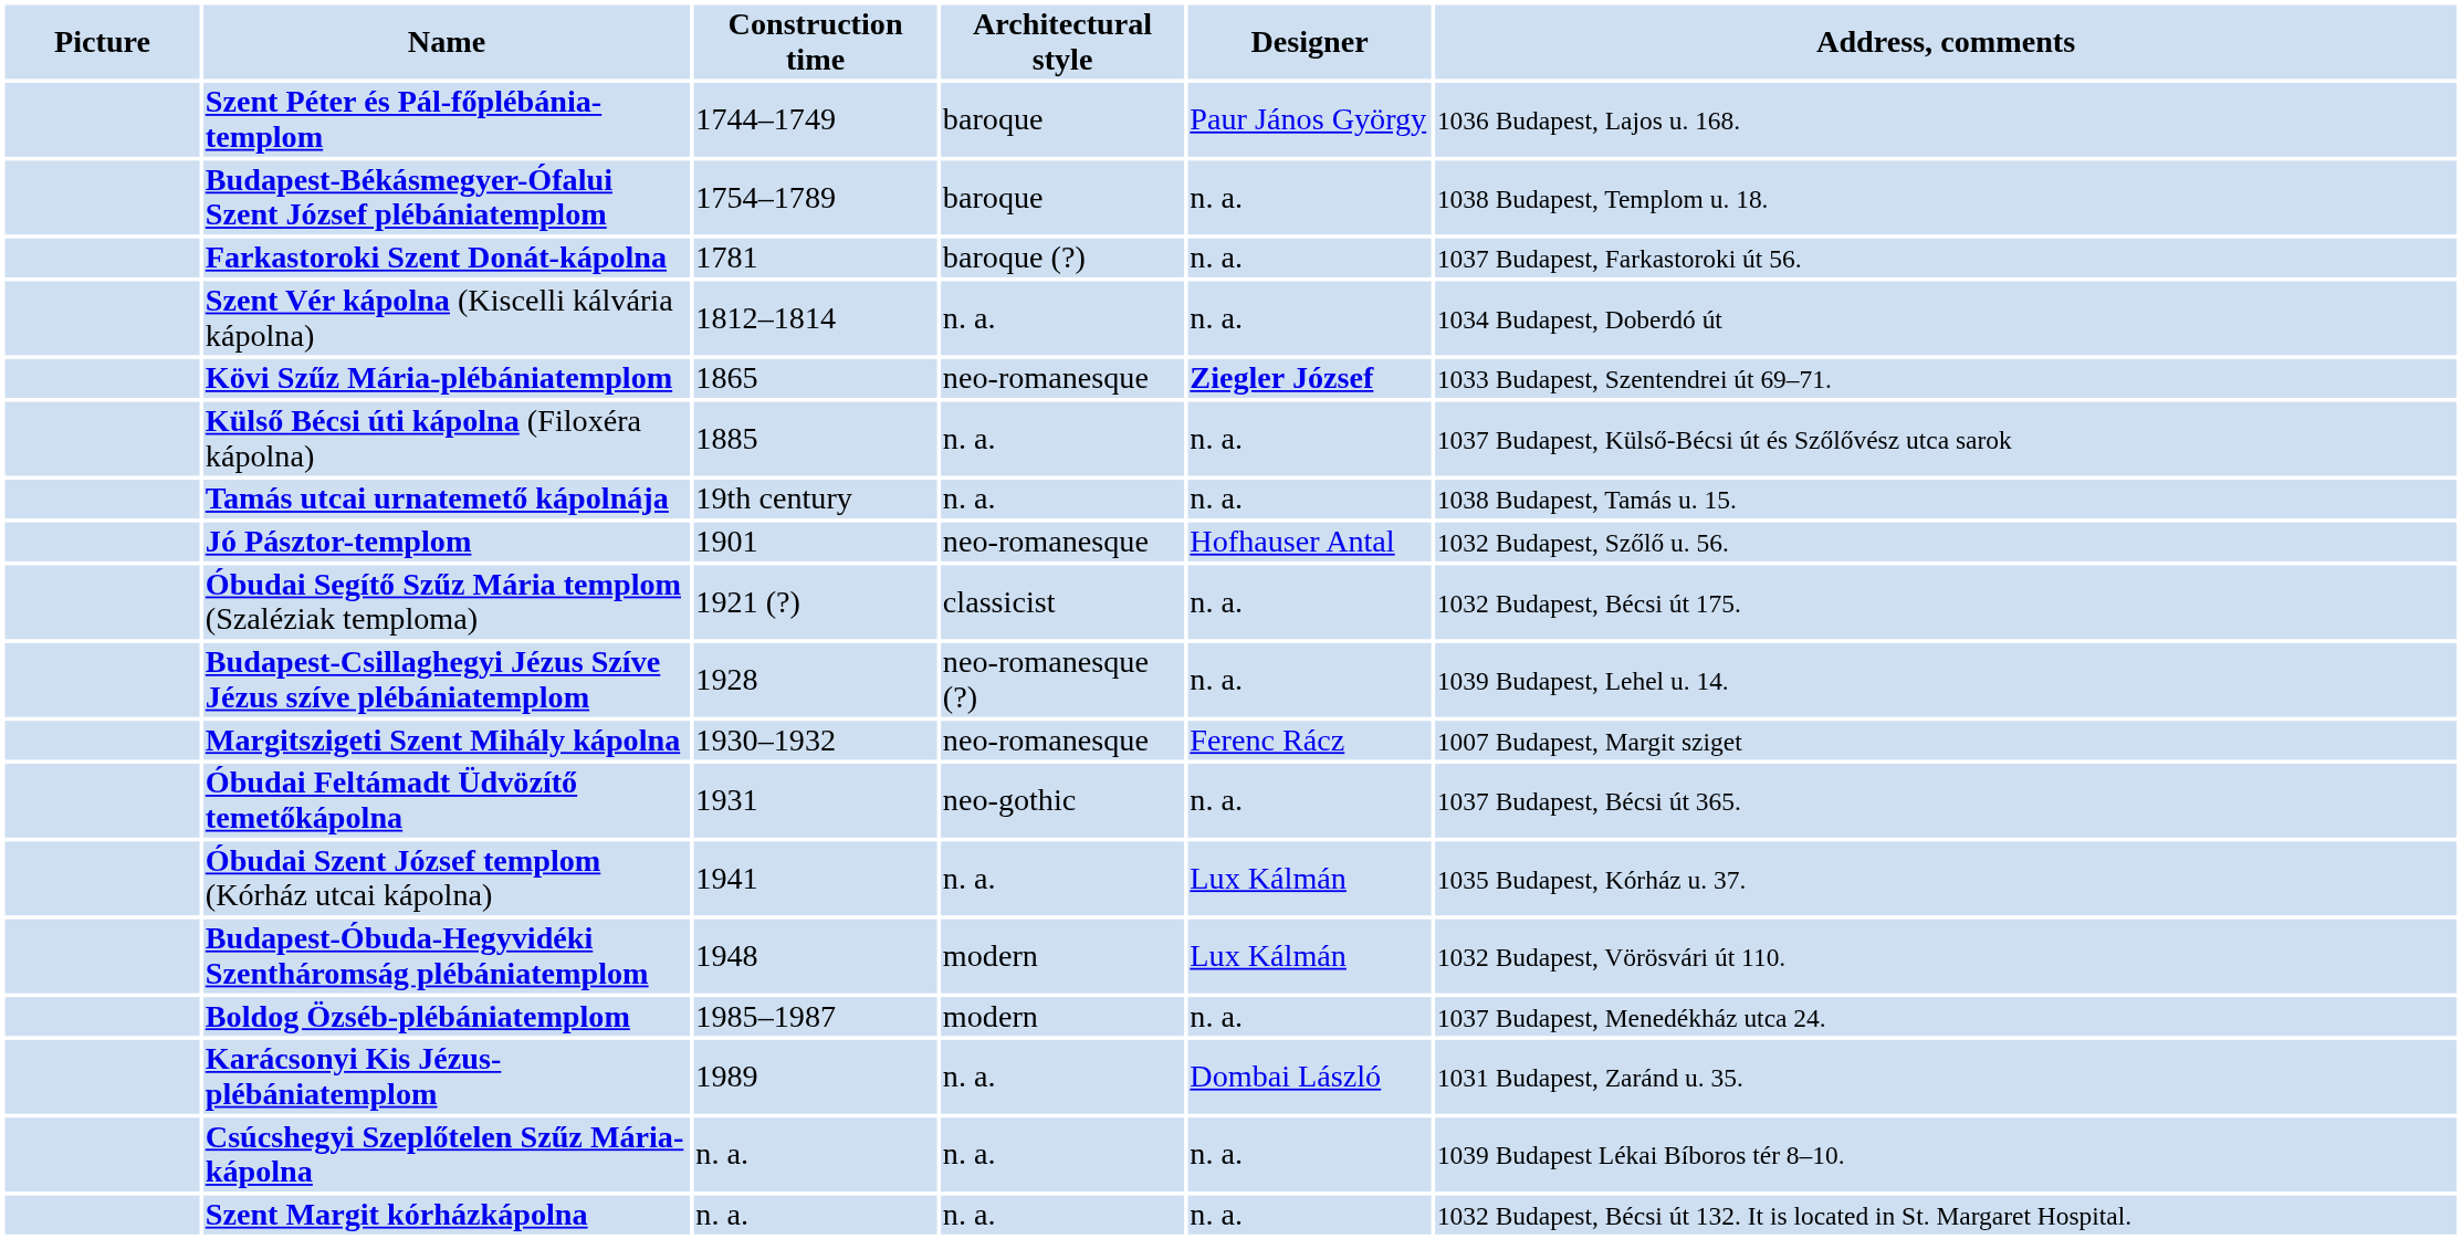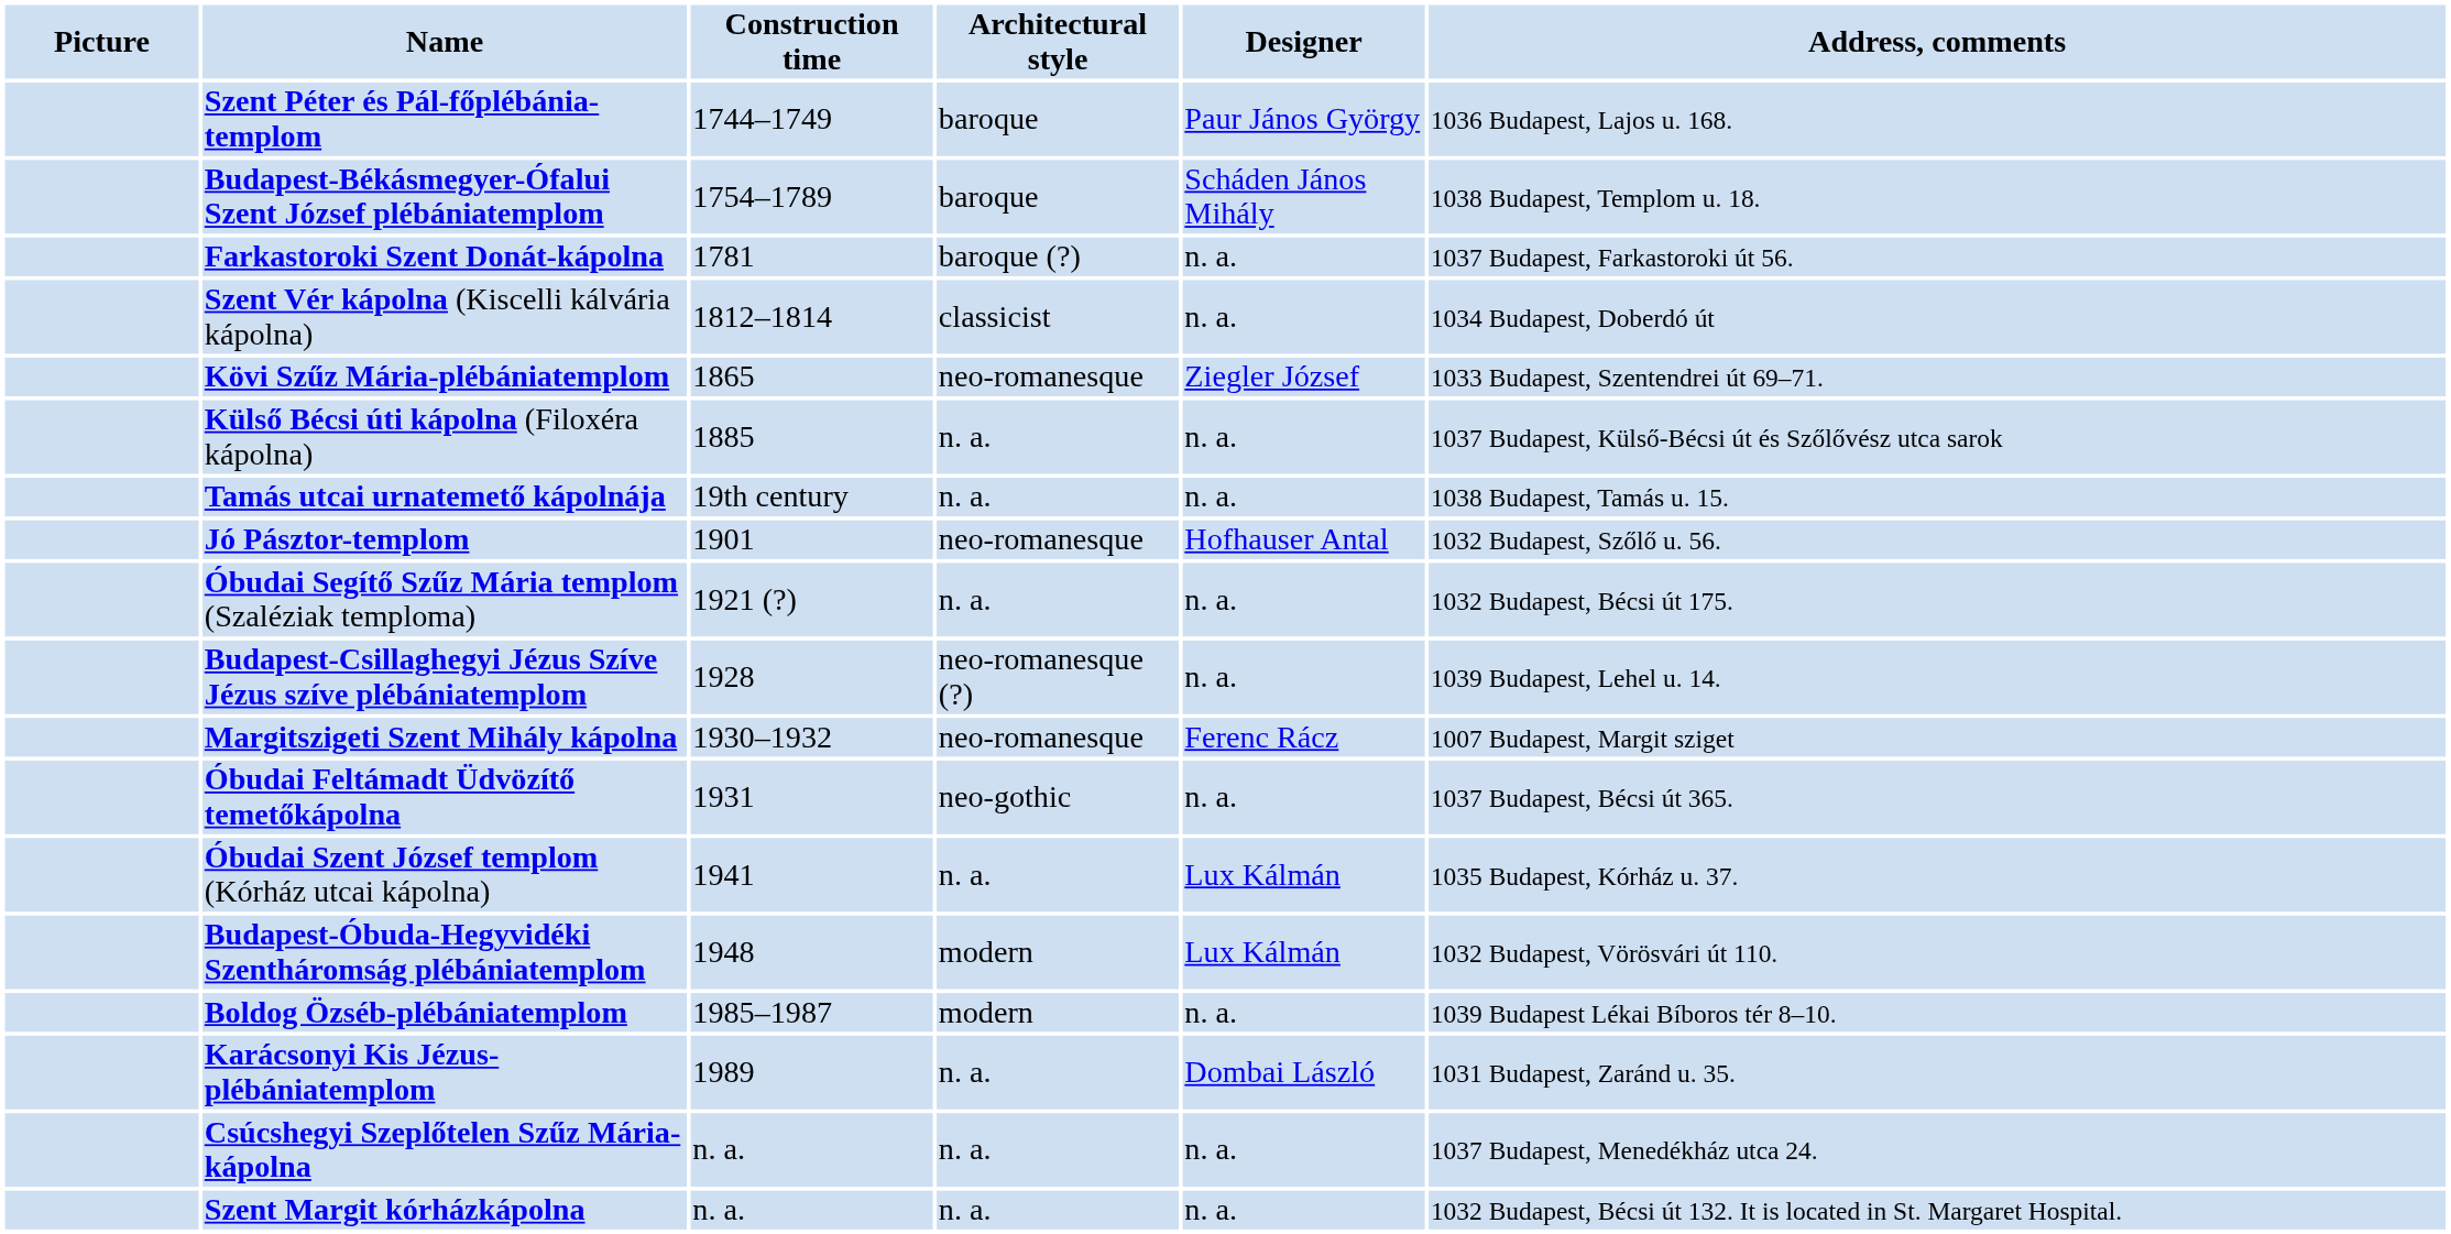Budapest-Békásmegyer-Ófalui Szent József plébániatemplom | Designer: n. a. -> Scháden János Mihály
Szent Vér kápolna (Kiscelli kálvária kápolna) | Architectural style: n. a. -> classicist
Kövi Szűz Mária-plébániatemplom | Designer: bold -> normal
Óbudai Segítő Szűz Mária templom (Szaléziak temploma) | Architectural style: classicist -> n. a.
Boldog Özséb-plébániatemplom | Address, comments: 1037 Budapest, Menedékház utca 24. -> 1039 Budapest Lékai Bíboros tér 8–10.
Csúcshegyi Szeplőtelen Szűz Mária-kápolna | Address, comments: 1039 Budapest Lékai Bíboros tér 8–10. -> 1037 Budapest, Menedékház utca 24.
